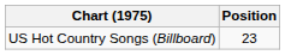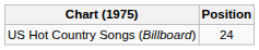US Hot Country Songs (Billboard) | Position: 23 -> 24
